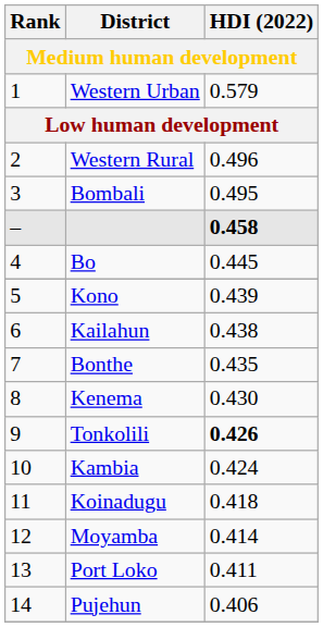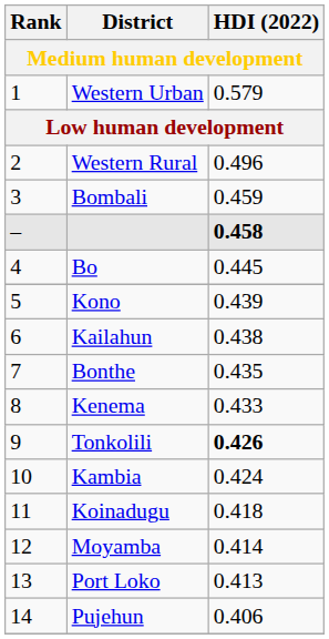Bombali | HDI (2022): 0.495 -> 0.459
Kenema | HDI (2022): 0.430 -> 0.433
Port Loko | HDI (2022): 0.411 -> 0.413
